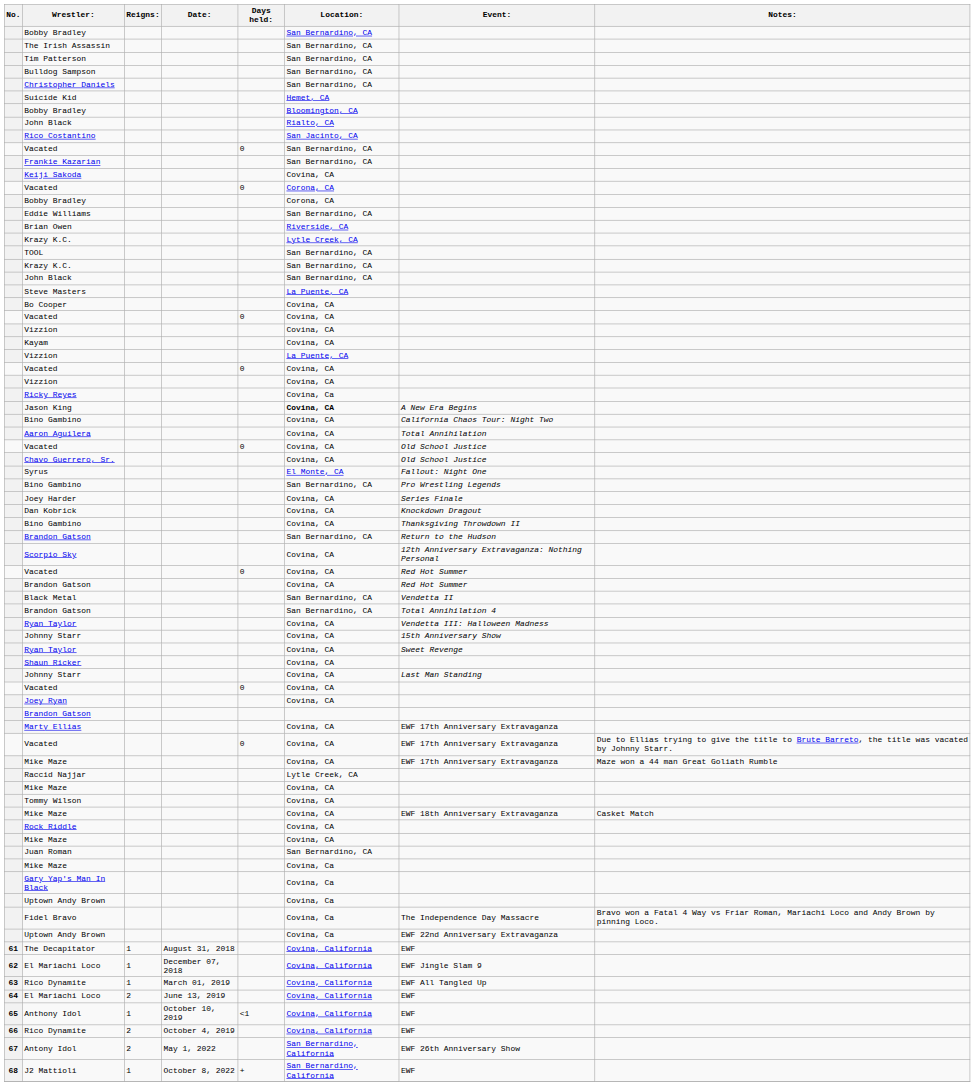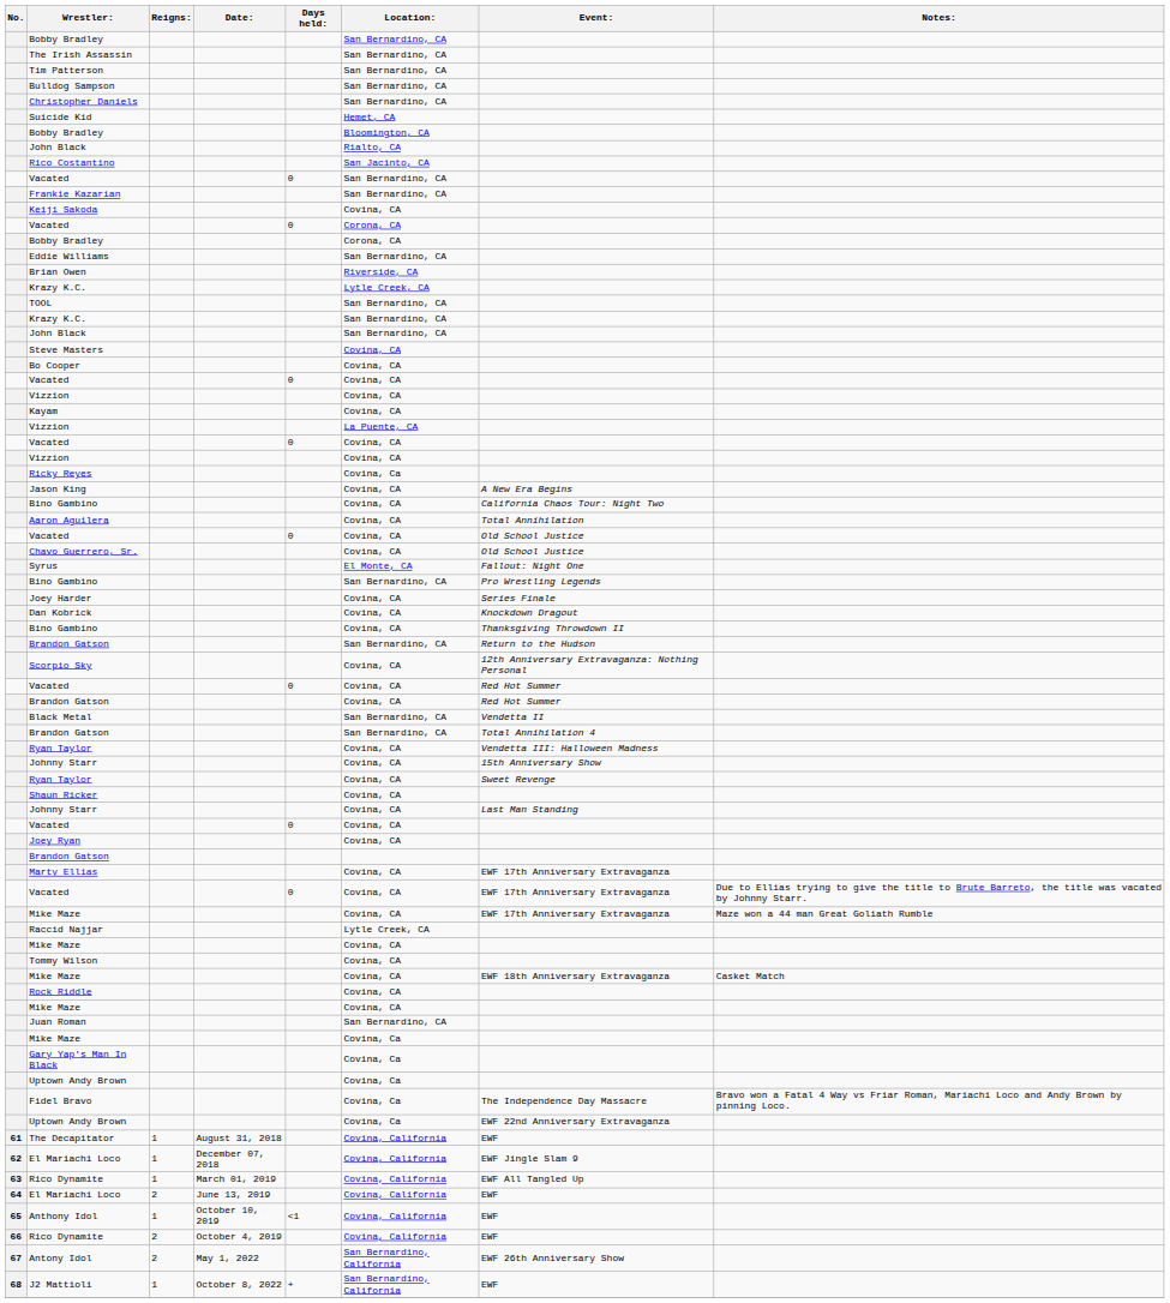Steve Masters | Location:: La Puente, CA -> Covina, CA
Jason King | Location:: bold -> normal
